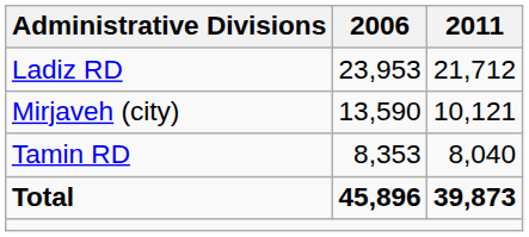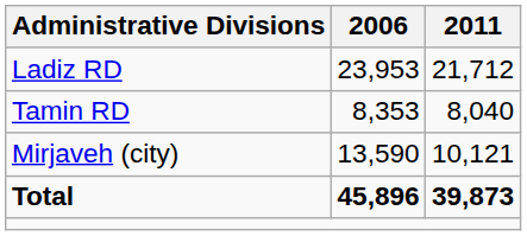rows swapped: Tamin RD <-> Mirjaveh (city)
